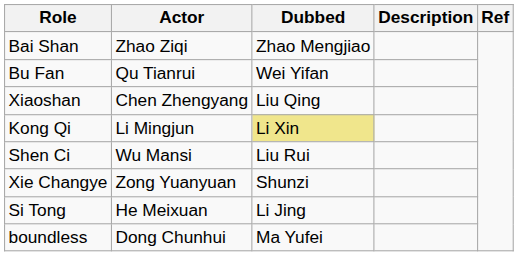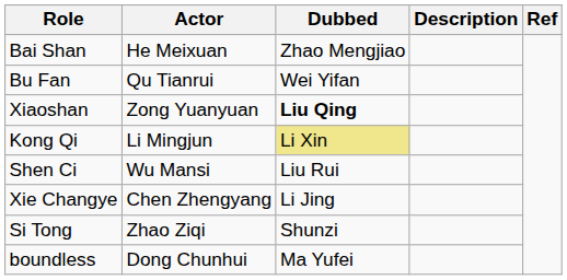Bai Shan | Actor: Zhao Ziqi -> He Meixuan
Xiaoshan | Actor: Chen Zhengyang -> Zong Yuanyuan
Xiaoshan | Dubbed: normal -> bold
Xie Changye | Actor: Zong Yuanyuan -> Chen Zhengyang
Xie Changye | Dubbed: Shunzi -> Li Jing
Si Tong | Actor: He Meixuan -> Zhao Ziqi
Si Tong | Dubbed: Li Jing -> Shunzi
